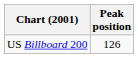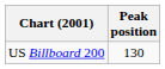US Billboard 200 | Peak position: 126 -> 130
